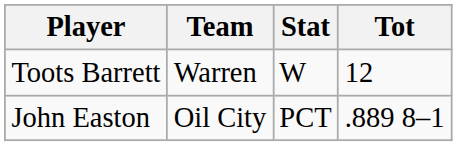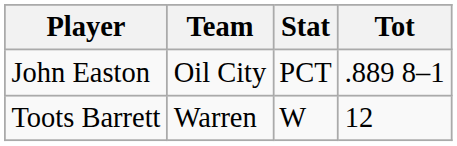rows swapped: Toots Barrett <-> John Easton
